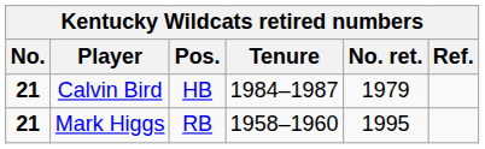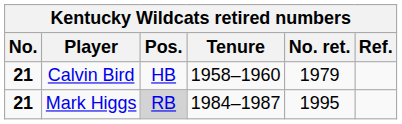Calvin Bird | Tenure: 1984–1987 -> 1958–1960
Mark Higgs | Pos.: no background -> lightgrey background
Mark Higgs | Tenure: 1958–1960 -> 1984–1987
